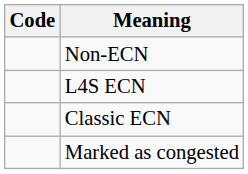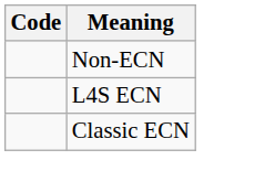- row: Marked as congested
